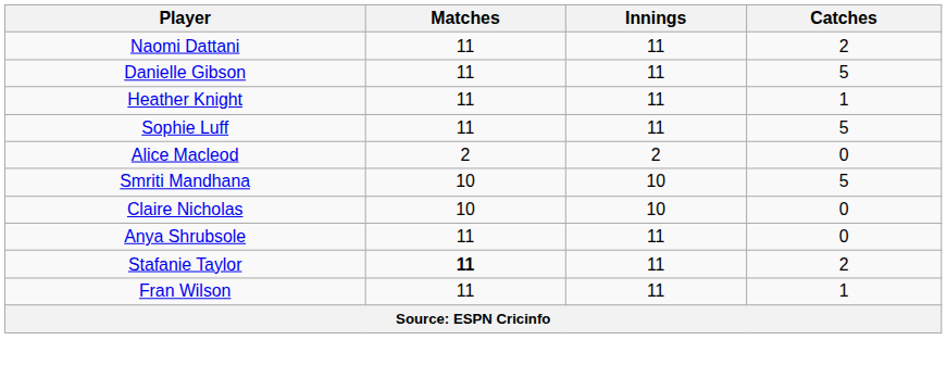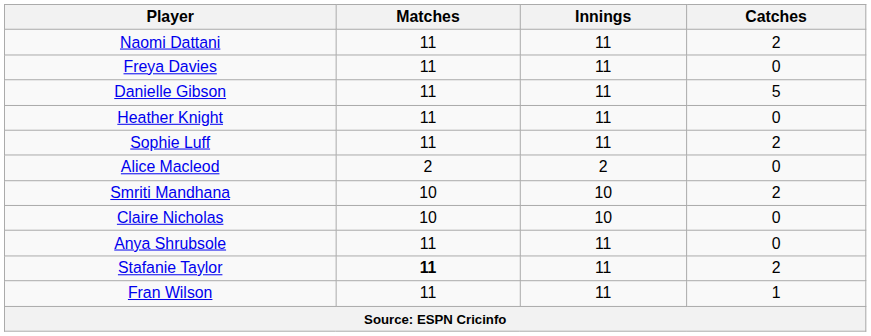+ row: Freya Davies | 11 | 11 | 0
Heather Knight | Catches: 1 -> 0
Sophie Luff | Catches: 5 -> 2
Smriti Mandhana | Catches: 5 -> 2
